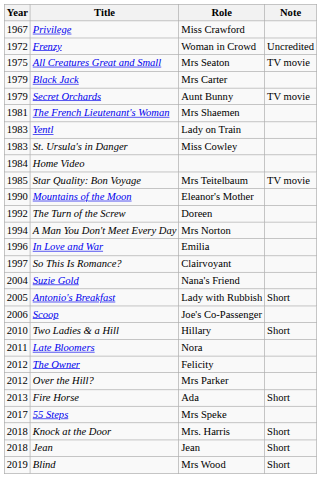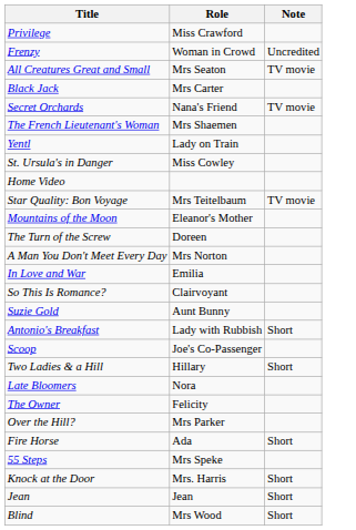- column: Year | 1967 | 1972 | 1975 | 1979 | 1979 | 1981 | 1983 | 1983 | 1984 | 1985 | 1990 | 1992 | 1994 | 1996 | 1997 | 2004 | 2005 | 2006 | 2010 | 2011 | 2012 | 2012 | 2013 | 2017 | 2018 | 2018 | 2019
Secret Orchards | Role: Aunt Bunny -> Nana's Friend
Suzie Gold | Role: Nana's Friend -> Aunt Bunny
